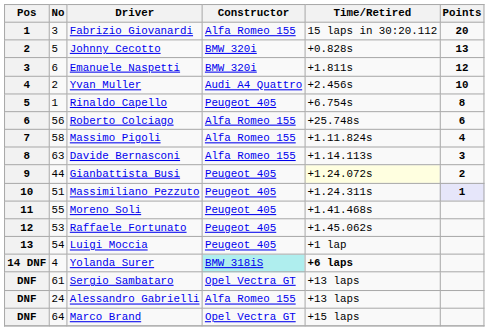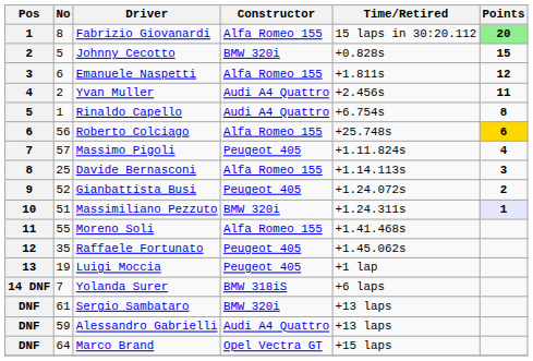Fabrizio Giovanardi | No: 3 -> 8
Fabrizio Giovanardi | Points: no background -> lightgreen background
Johnny Cecotto | Points: 13 -> 15
Emanuele Naspetti | Constructor: BMW 320i -> Alfa Romeo 155
Yvan Muller | Points: 10 -> 11
Rinaldo Capello | Constructor: Peugeot 405 -> Audi A4 Quattro
Roberto Colciago | Points: no background -> gold background
Massimo Pigoli | No: 58 -> 57
Massimo Pigoli | Constructor: Alfa Romeo 155 -> Peugeot 405
Davide Bernasconi | No: 63 -> 25
Gianbattista Busi | No: 44 -> 52
Gianbattista Busi | Time/Retired: lightyellow background -> no background
Massimiliano Pezzuto | Constructor: Peugeot 405 -> BMW 320i
Moreno Soli | Constructor: Peugeot 405 -> Alfa Romeo 155
Raffaele Fortunato | No: 53 -> 35
Luigi Moccia | No: 54 -> 19
Yolanda Surer | No: 4 -> 7
Yolanda Surer | Constructor: paleturquoise background -> no background
Yolanda Surer | Time/Retired: bold -> normal
Sergio Sambataro | Constructor: Opel Vectra GT -> BMW 320i
Alessandro Gabrielli | No: 24 -> 59
Alessandro Gabrielli | Constructor: Alfa Romeo 155 -> Audi A4 Quattro
